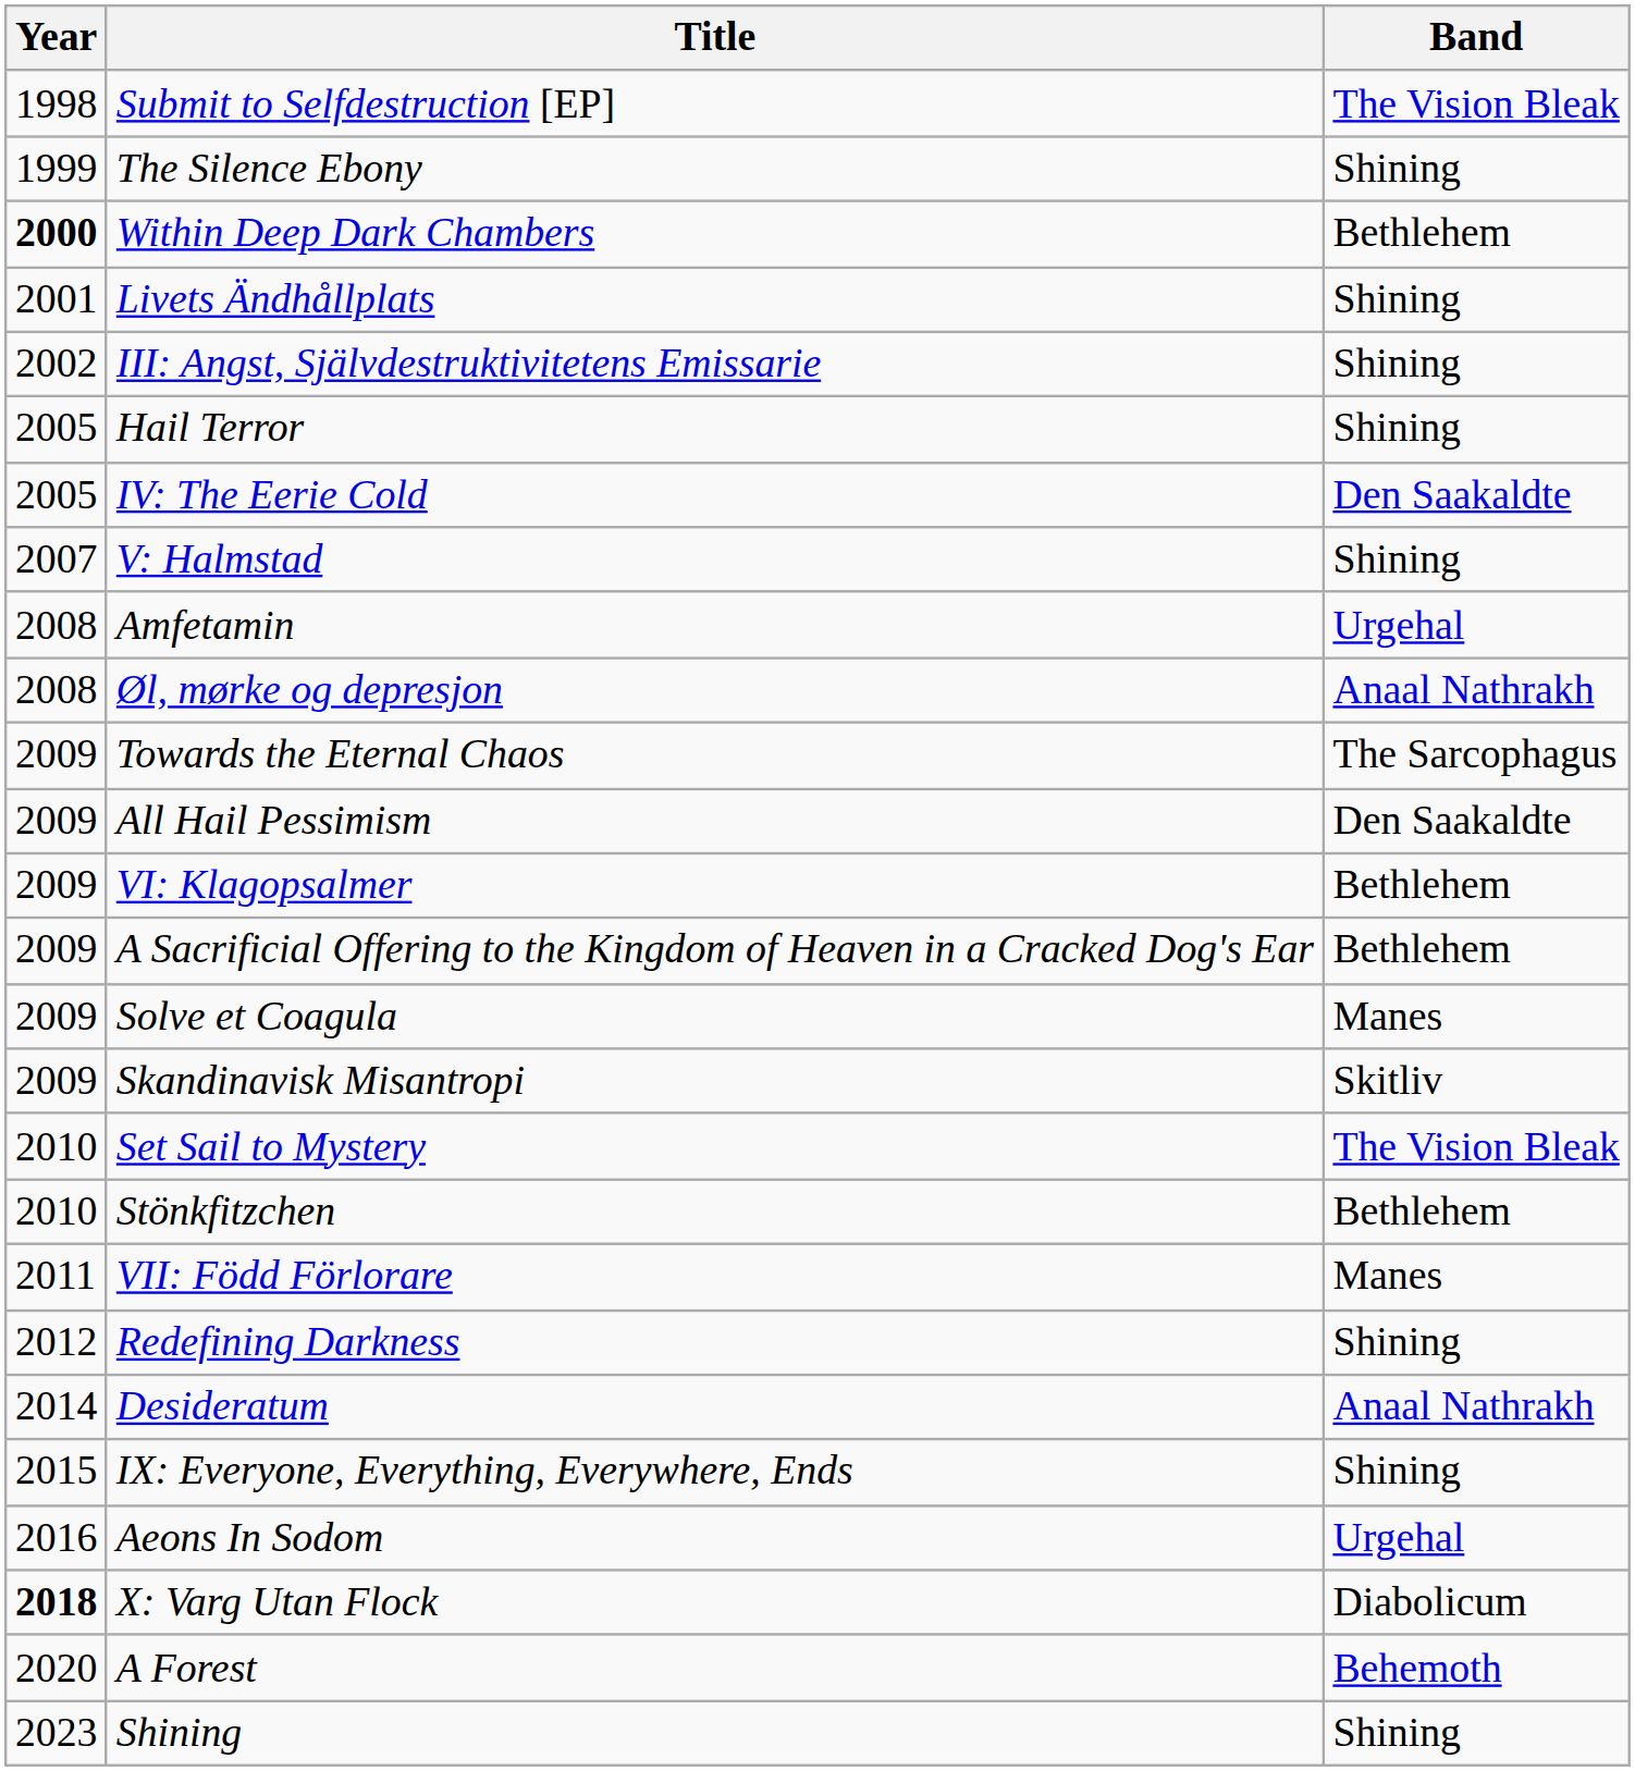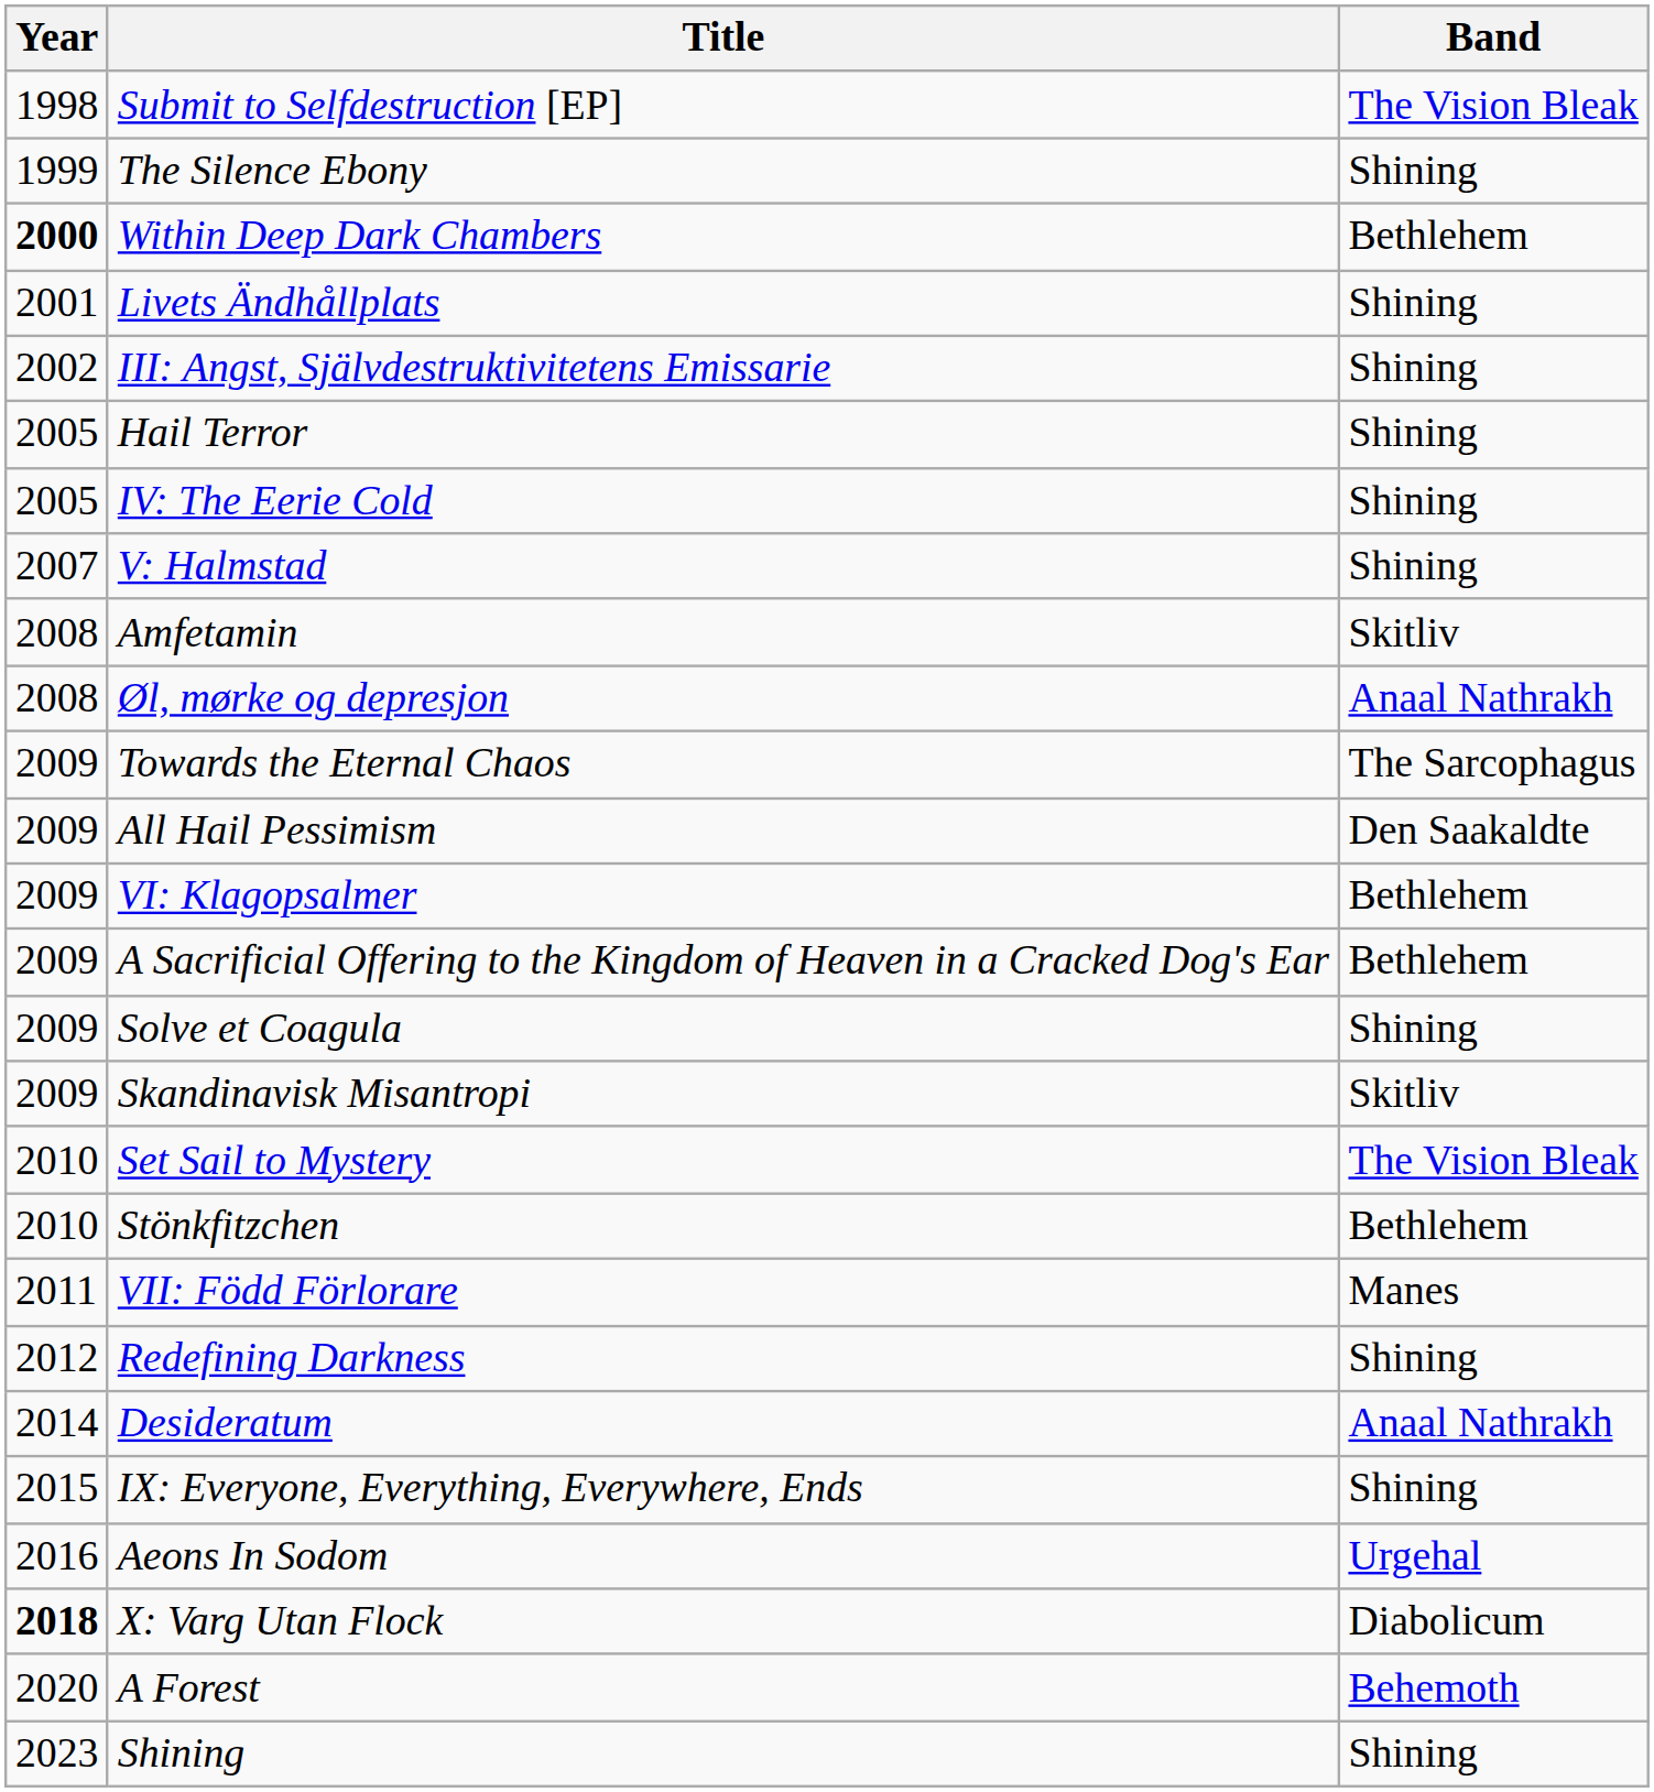IV: The Eerie Cold | Band: Den Saakaldte -> Shining
Amfetamin | Band: Urgehal -> Skitliv
Solve et Coagula | Band: Manes -> Shining
